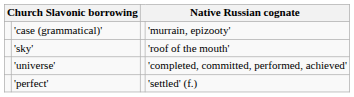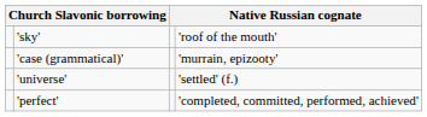rows swapped: 'sky' <-> 'case (grammatical)'
'universe' | column 4: 'completed, committed, performed, achieved' -> 'settled' (f.)
'perfect' | column 4: 'settled' (f.) -> 'completed, committed, performed, achieved'
